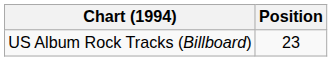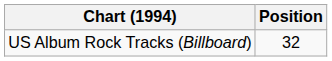US Album Rock Tracks (Billboard) | Position: 23 -> 32
